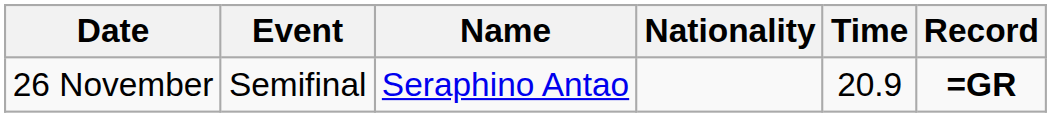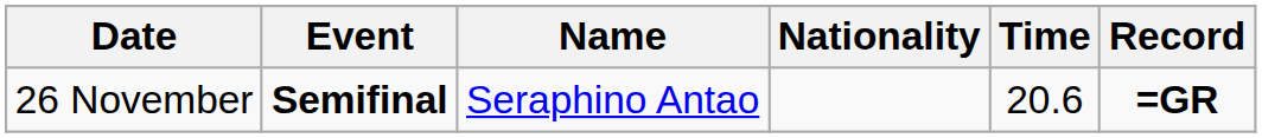26 November | Event: normal -> bold
26 November | Time: 20.9 -> 20.6
